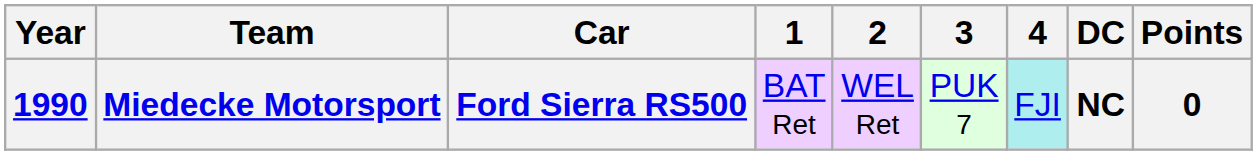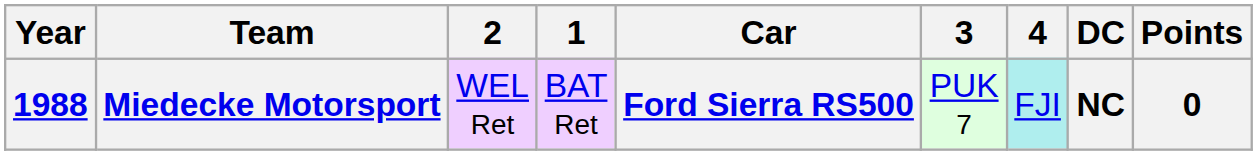columns swapped: Car <-> 2
Miedecke Motorsport | Year: 1990 -> 1988
